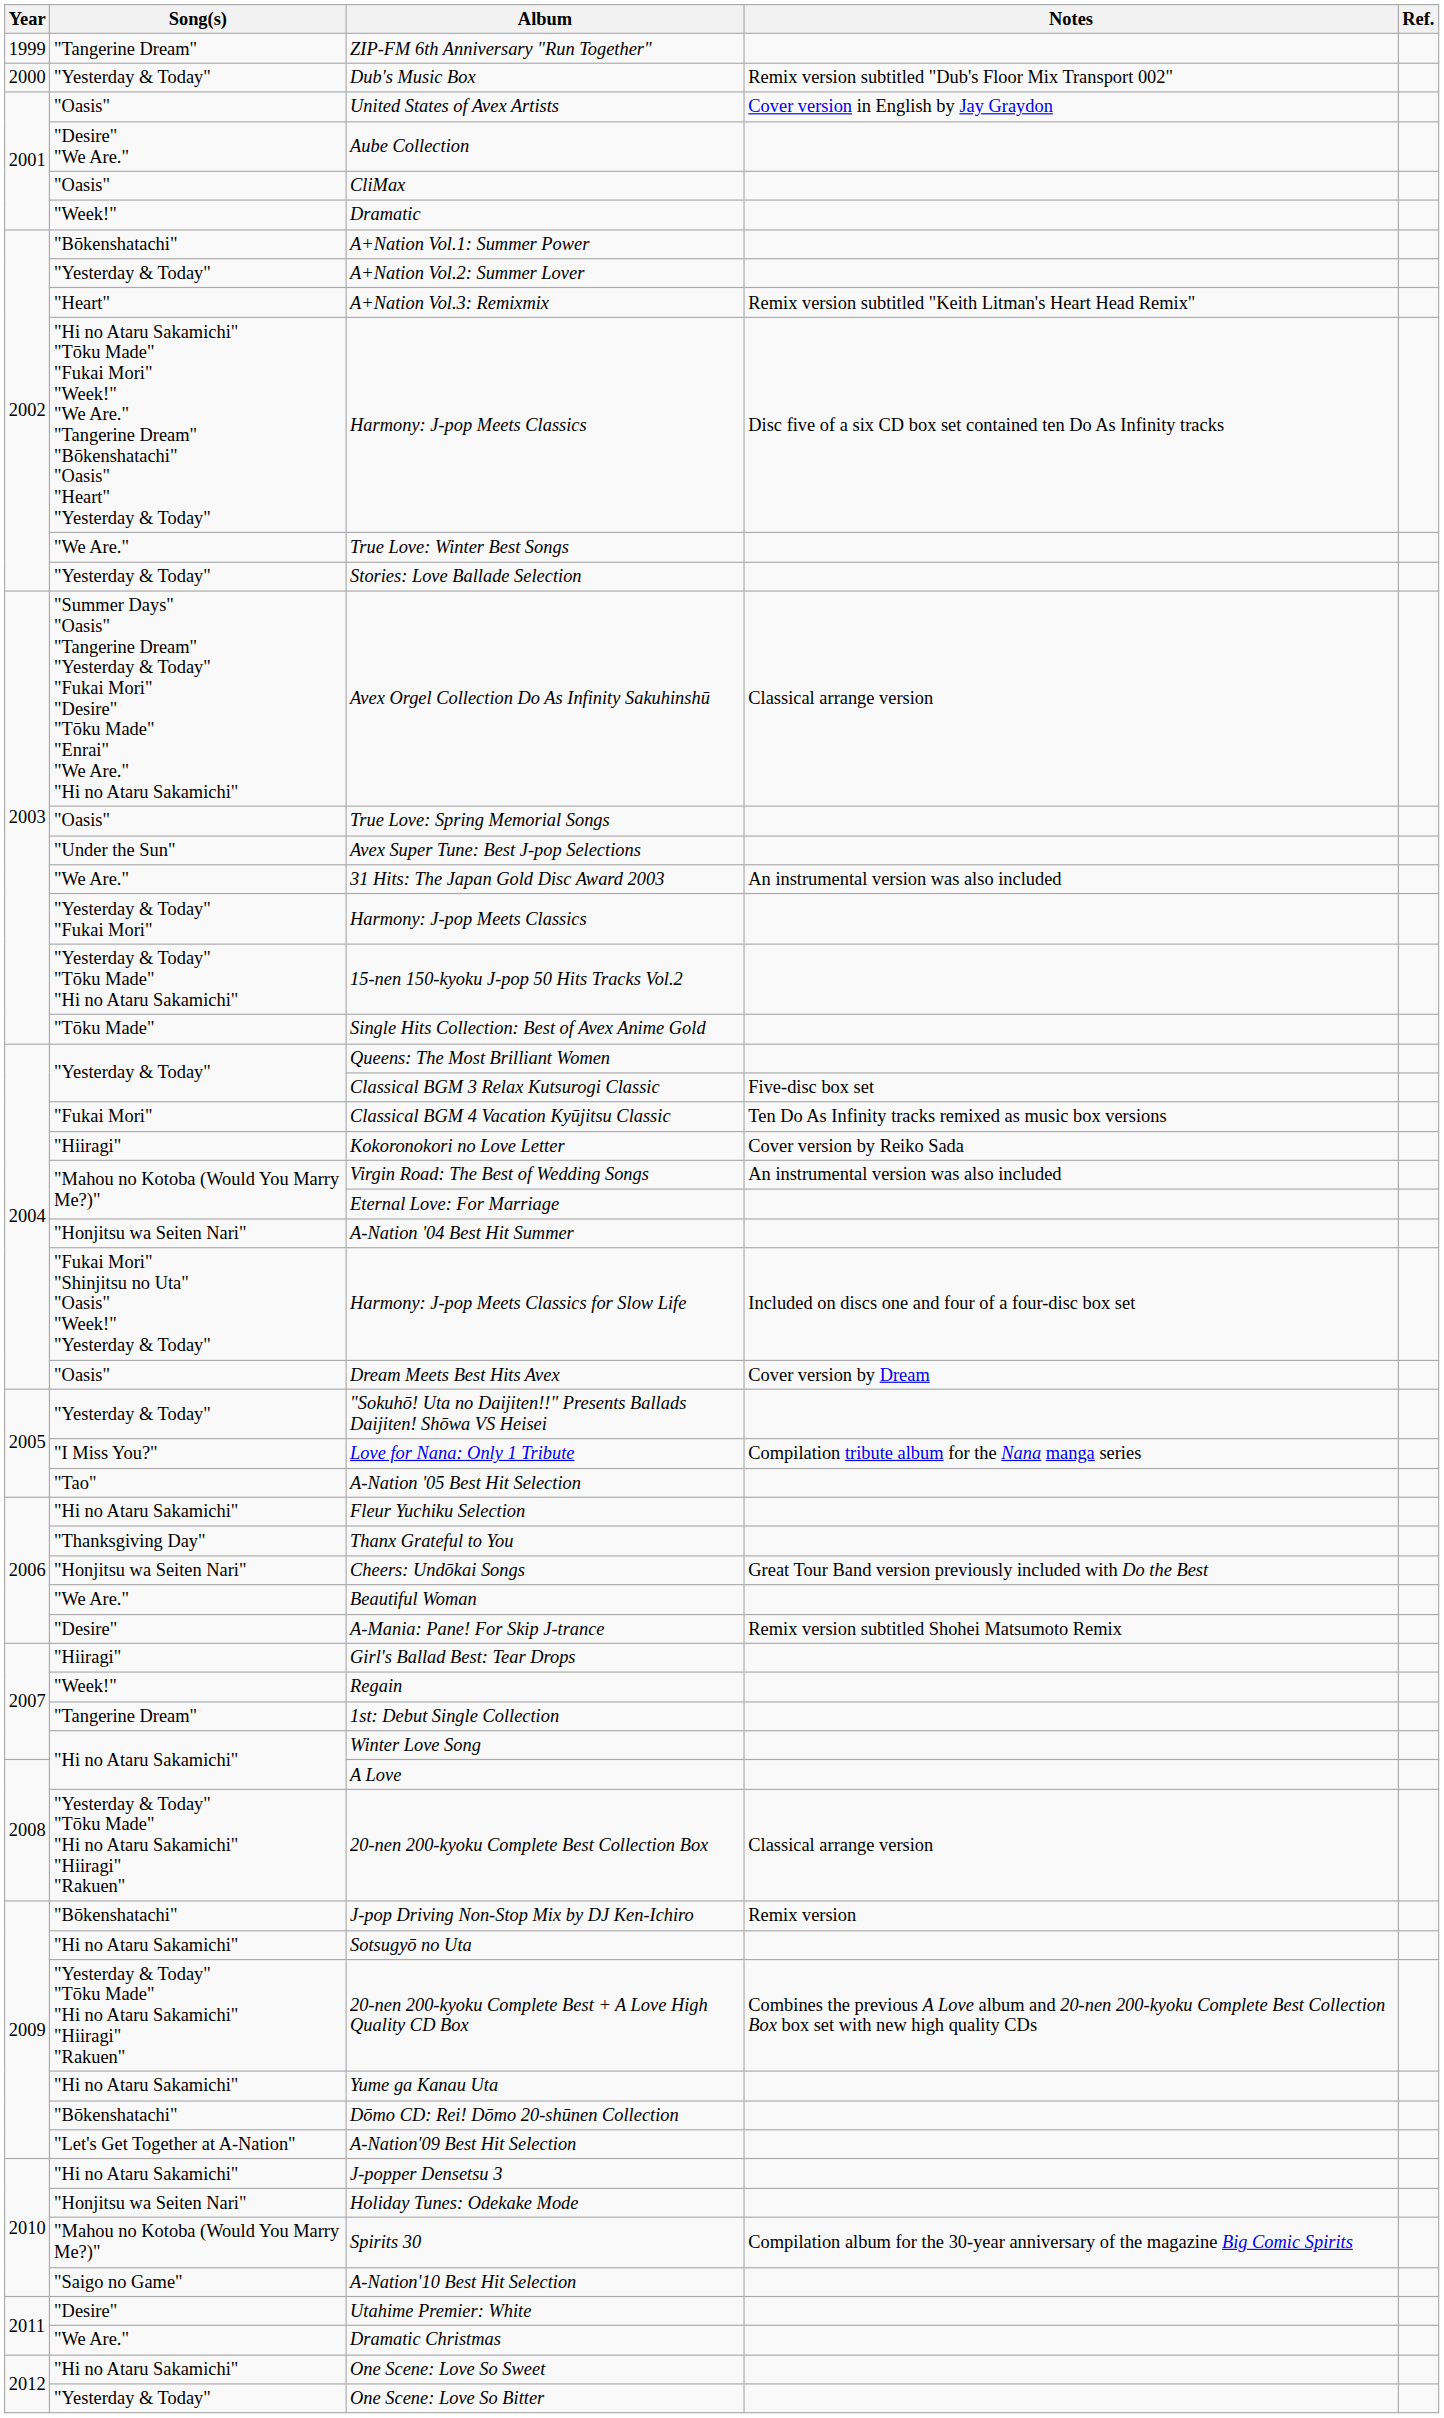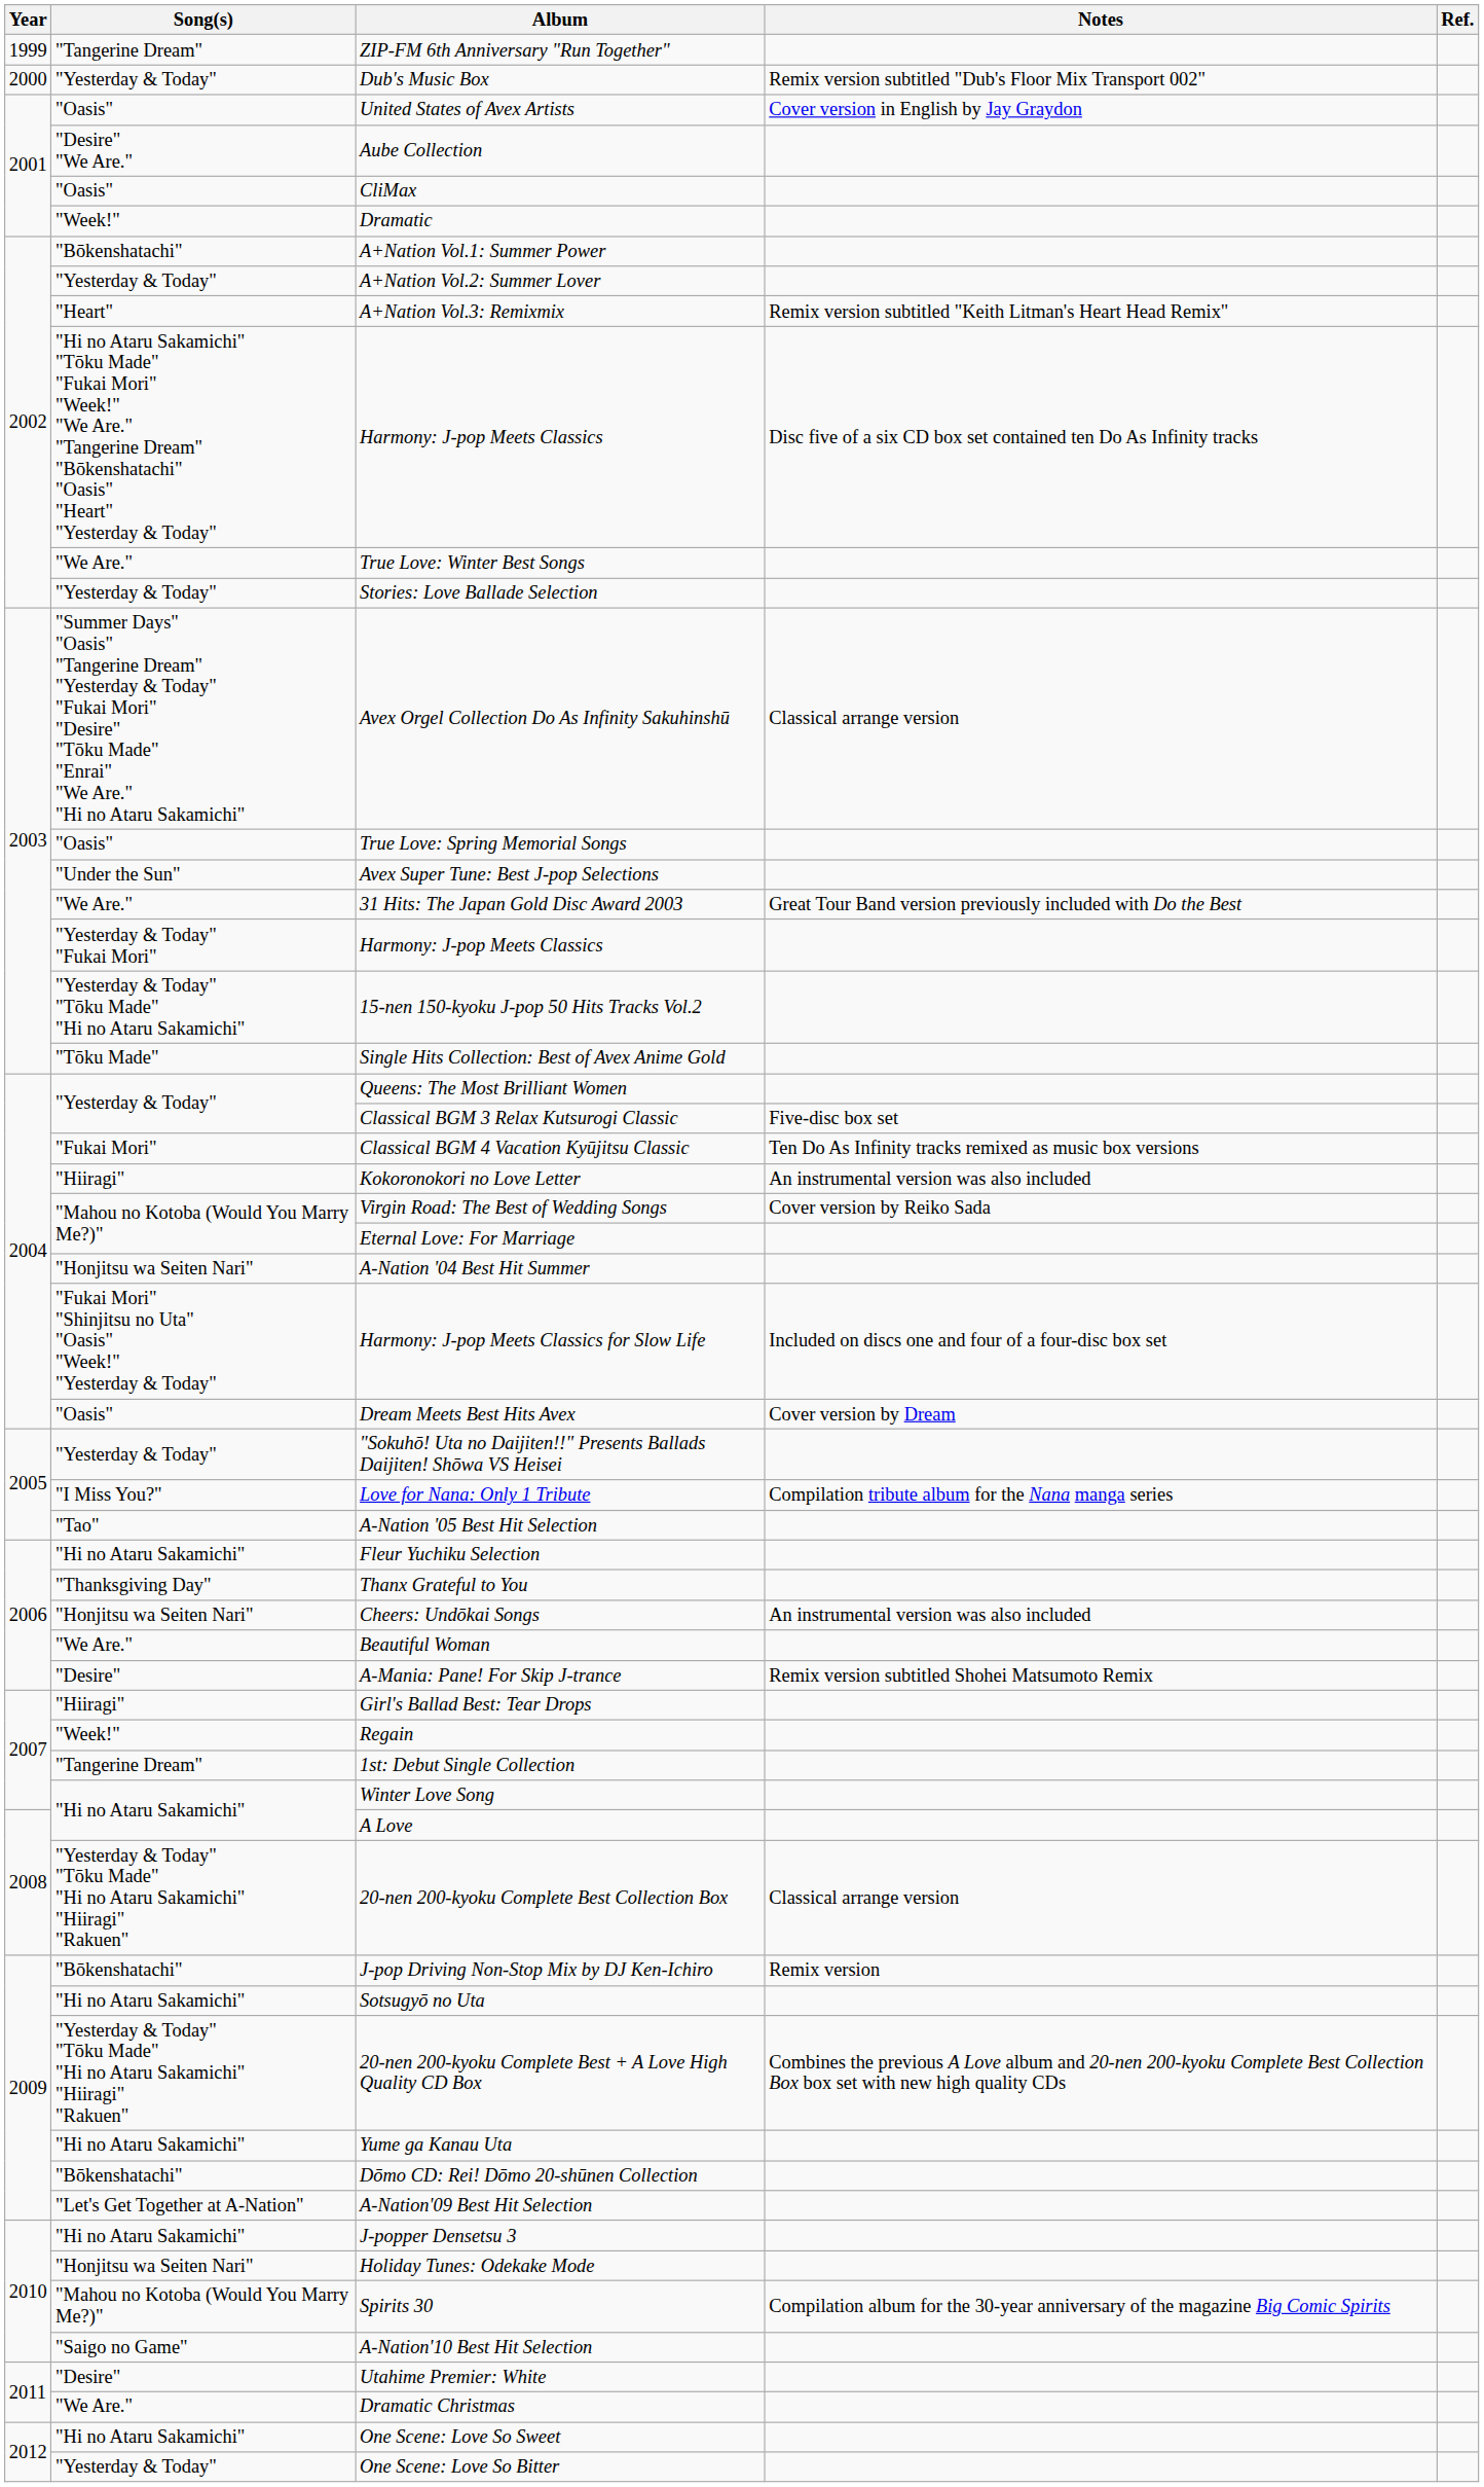31 Hits: The Japan Gold Disc Award 2003 | Notes: An instrumental version was also included -> Great Tour Band version previously included with Do the Best
Kokoronokori no Love Letter | Notes: Cover version by Reiko Sada -> An instrumental version was also included
Virgin Road: The Best of Wedding Songs | Notes: An instrumental version was also included -> Cover version by Reiko Sada
Cheers: Undōkai Songs | Notes: Great Tour Band version previously included with Do the Best -> An instrumental version was also included
